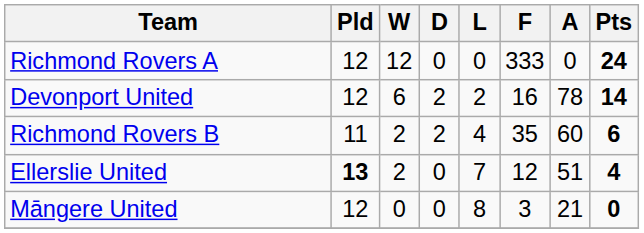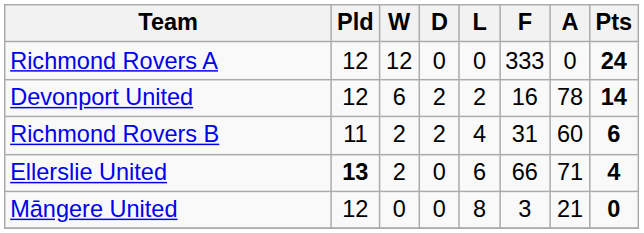Richmond Rovers B | F: 35 -> 31
Ellerslie United | L: 7 -> 6
Ellerslie United | F: 12 -> 66
Ellerslie United | A: 51 -> 71
